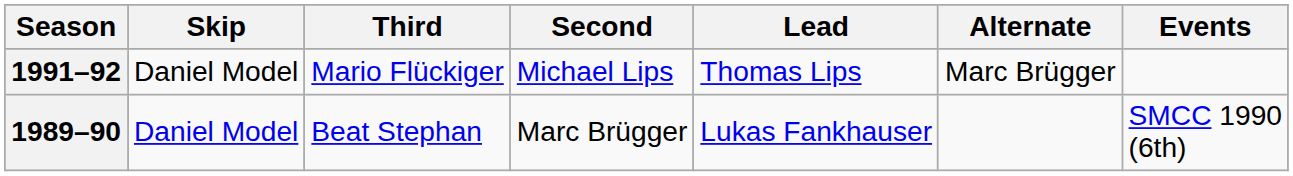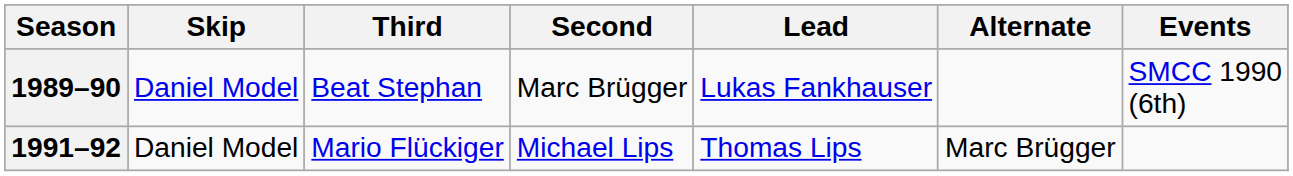rows swapped: 1989–90 <-> 1991–92
